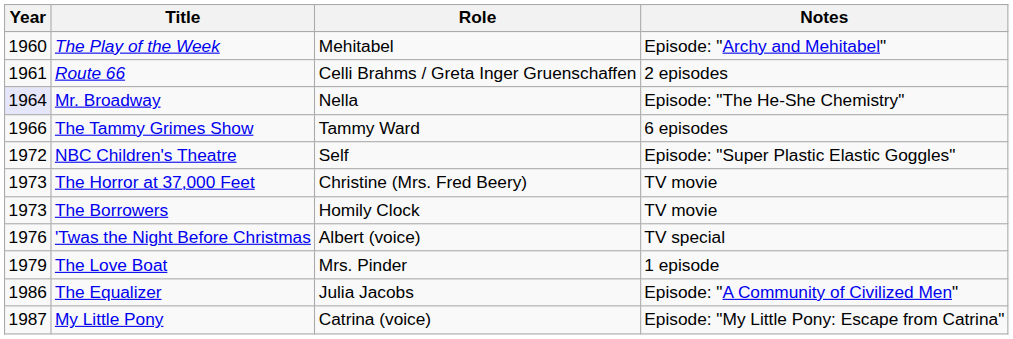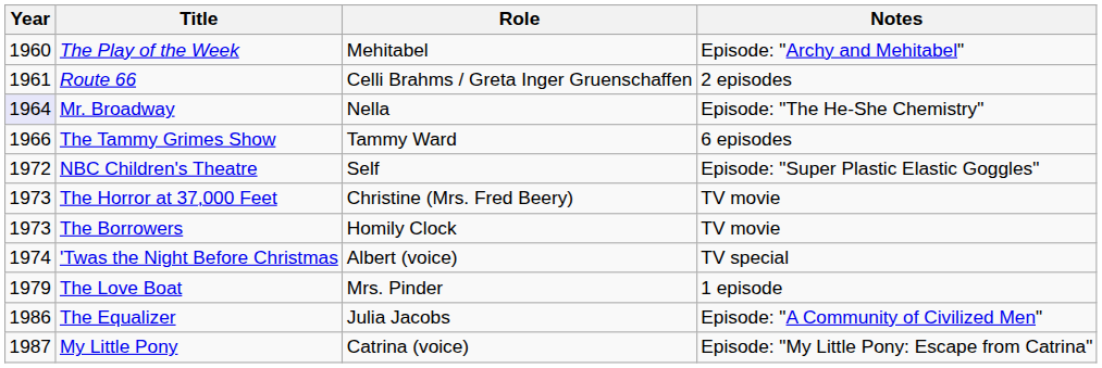'Twas the Night Before Christmas | Year: 1976 -> 1974
